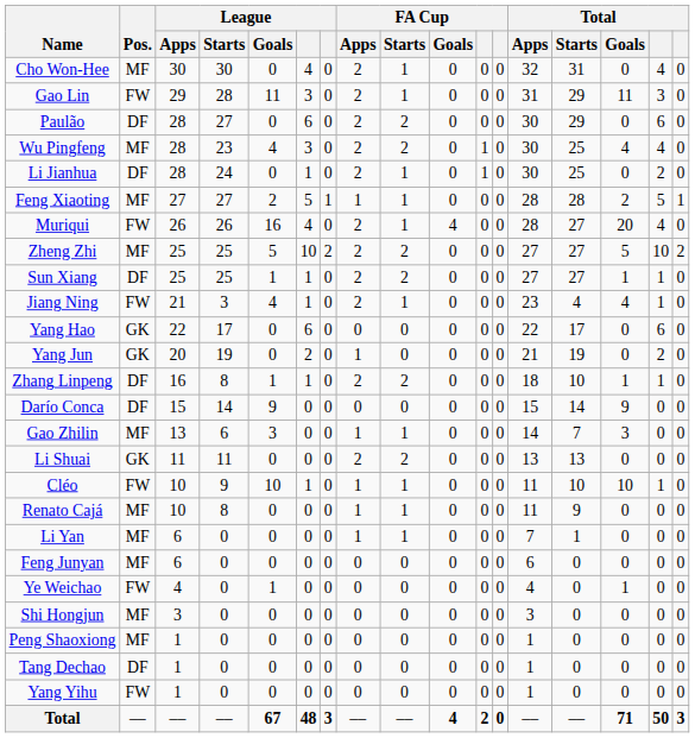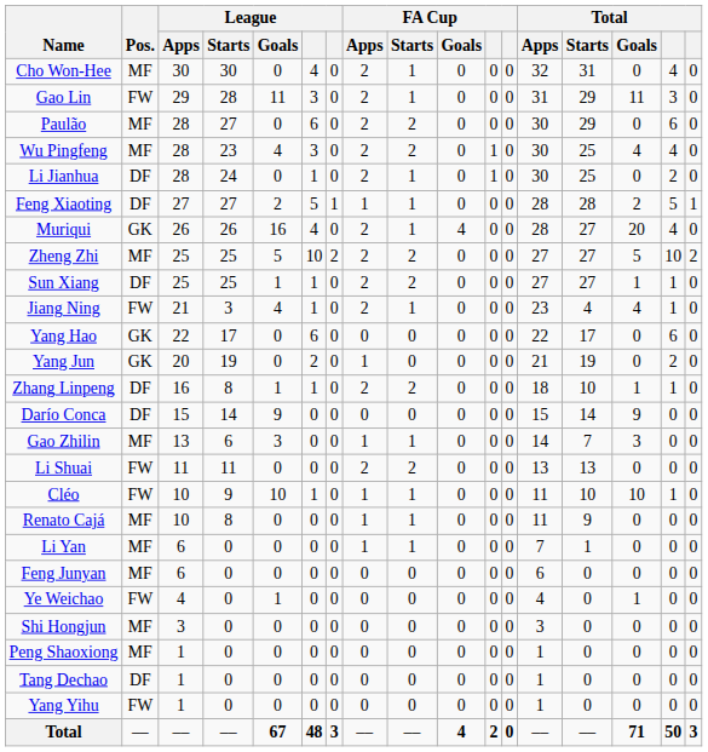Paulão | Pos.: DF -> MF
Feng Xiaoting | Pos.: MF -> DF
Muriqui | Pos.: FW -> GK
Li Shuai | Pos.: GK -> FW
